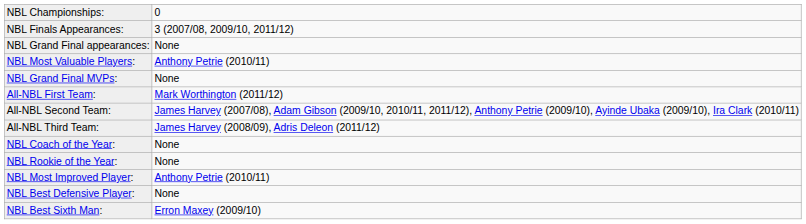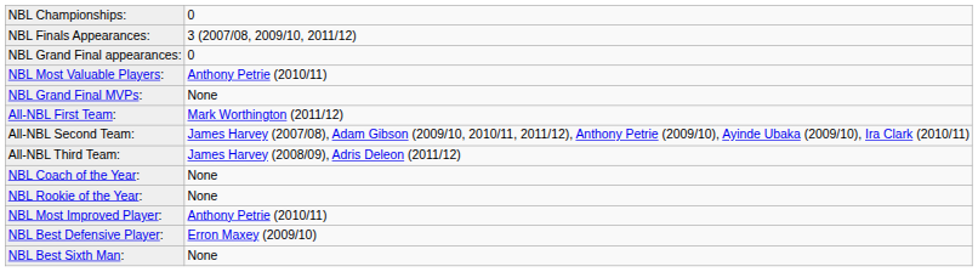NBL Grand Final appearances: | column 2: None -> 0
NBL Best Defensive Player: | column 2: None -> Erron Maxey (2009/10)
NBL Best Sixth Man: | column 2: Erron Maxey (2009/10) -> None
